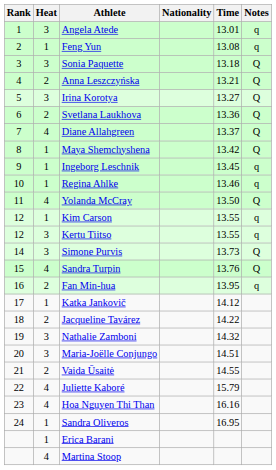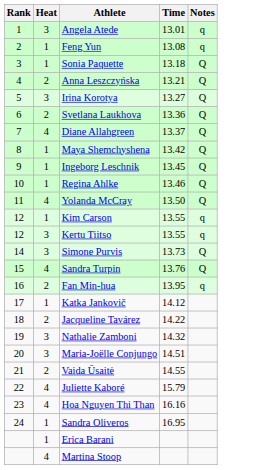- column: Nationality
Sonia Paquette | Heat: 3 -> 1
Ingeborg Leschnik | Notes: q -> Q
Regina Ahlke | Notes: q -> Q
